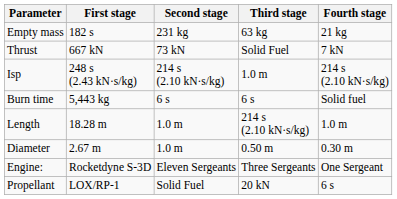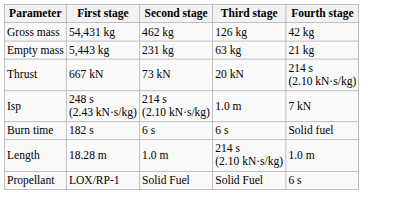+ row: Gross mass | 54,431 kg | 462 kg | 126 kg | 42 kg
Empty mass | First stage: 182 s -> 5,443 kg
Thrust | Third stage: Solid Fuel -> 20 kN
Thrust | Fourth stage: 7 kN -> 214 s (2.10 kN·s/kg)
Isp | Fourth stage: 214 s (2.10 kN·s/kg) -> 7 kN
Burn time | First stage: 5,443 kg -> 182 s
- row: Diameter | 2.67 m | 1.0 m | 0.50 m | 0.30 m
- row: Engine: | Rocketdyne S-3D | Eleven Sergeants | Three Sergeants | One Sergeant
Propellant | Third stage: 20 kN -> Solid Fuel
